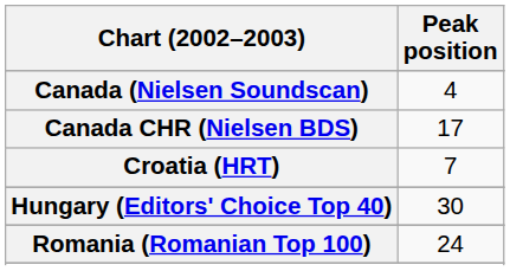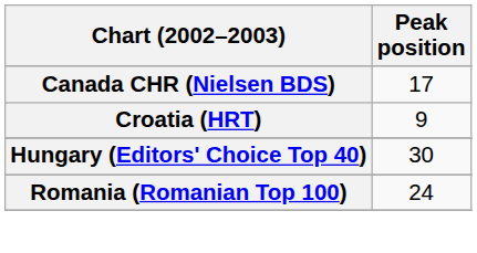- row: Canada (Nielsen Soundscan) | 4
Croatia (HRT) | Peak position: 7 -> 9
